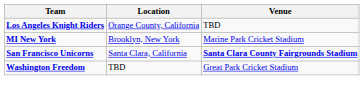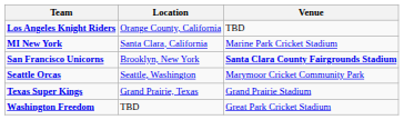MI New York | Location: Brooklyn, New York -> Santa Clara, California
San Francisco Unicorns | Location: Santa Clara, California -> Brooklyn, New York
+ row: Seattle Orcas | Seattle, Washington | Marymoor Cricket Community Park
+ row: Texas Super Kings | Grand Prairie, Texas | Grand Prairie Stadium
